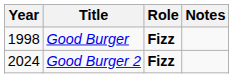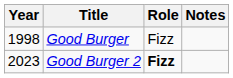Good Burger | Role: bold -> normal
Good Burger 2 | Year: 2024 -> 2023
